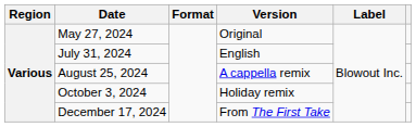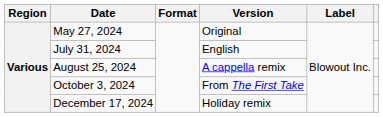October 3, 2024 | Version: Holiday remix -> From The First Take
December 17, 2024 | Version: From The First Take -> Holiday remix
